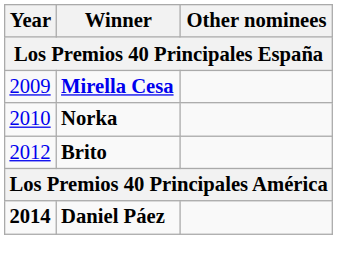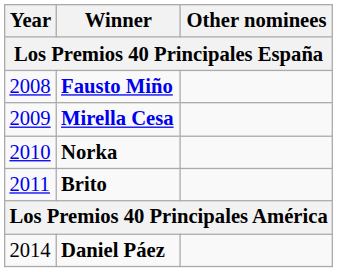+ row: 2008 | Fausto Miño
Brito | Year: 2012 -> 2011
Daniel Páez | Year: bold -> normal
